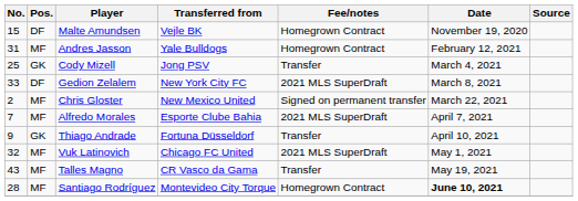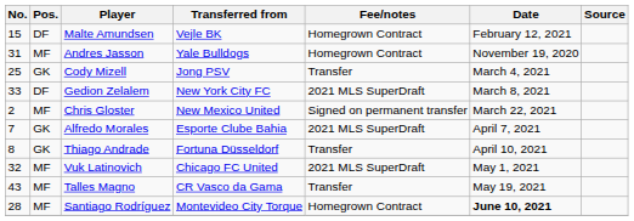Malte Amundsen | Date: November 19, 2020 -> February 12, 2021
Andres Jasson | Date: February 12, 2021 -> November 19, 2020
Alfredo Morales | Pos.: MF -> GK
Thiago Andrade | No.: 9 -> 8
